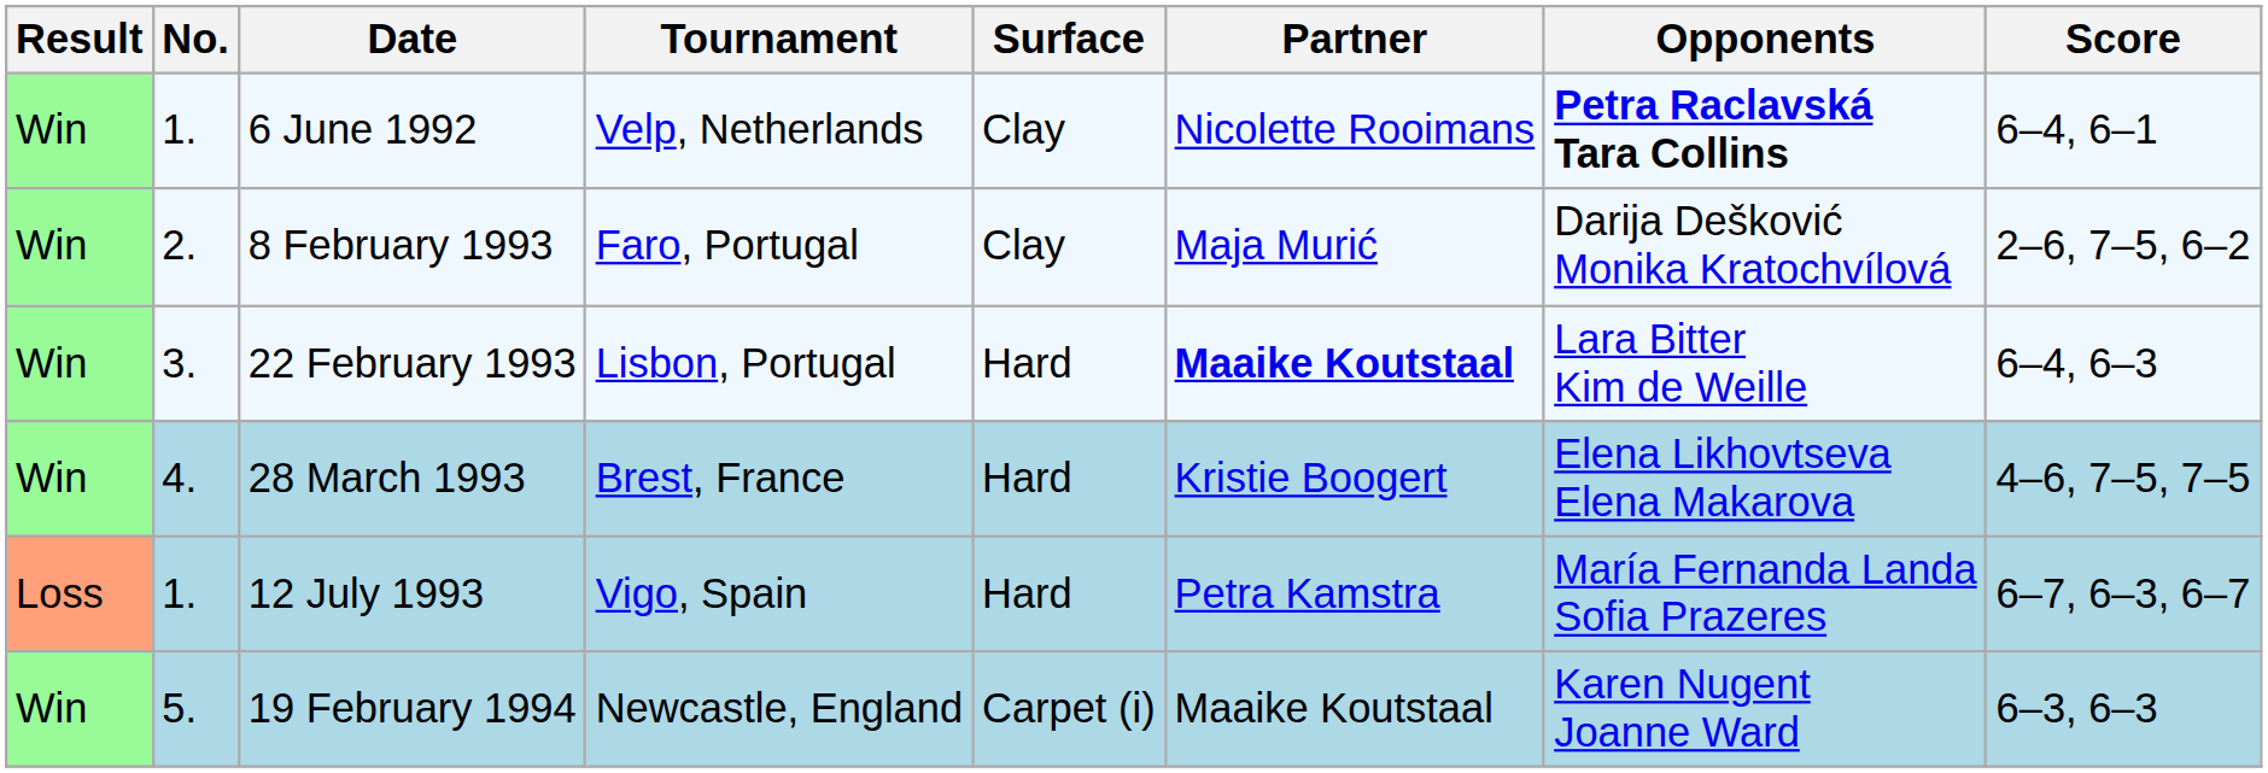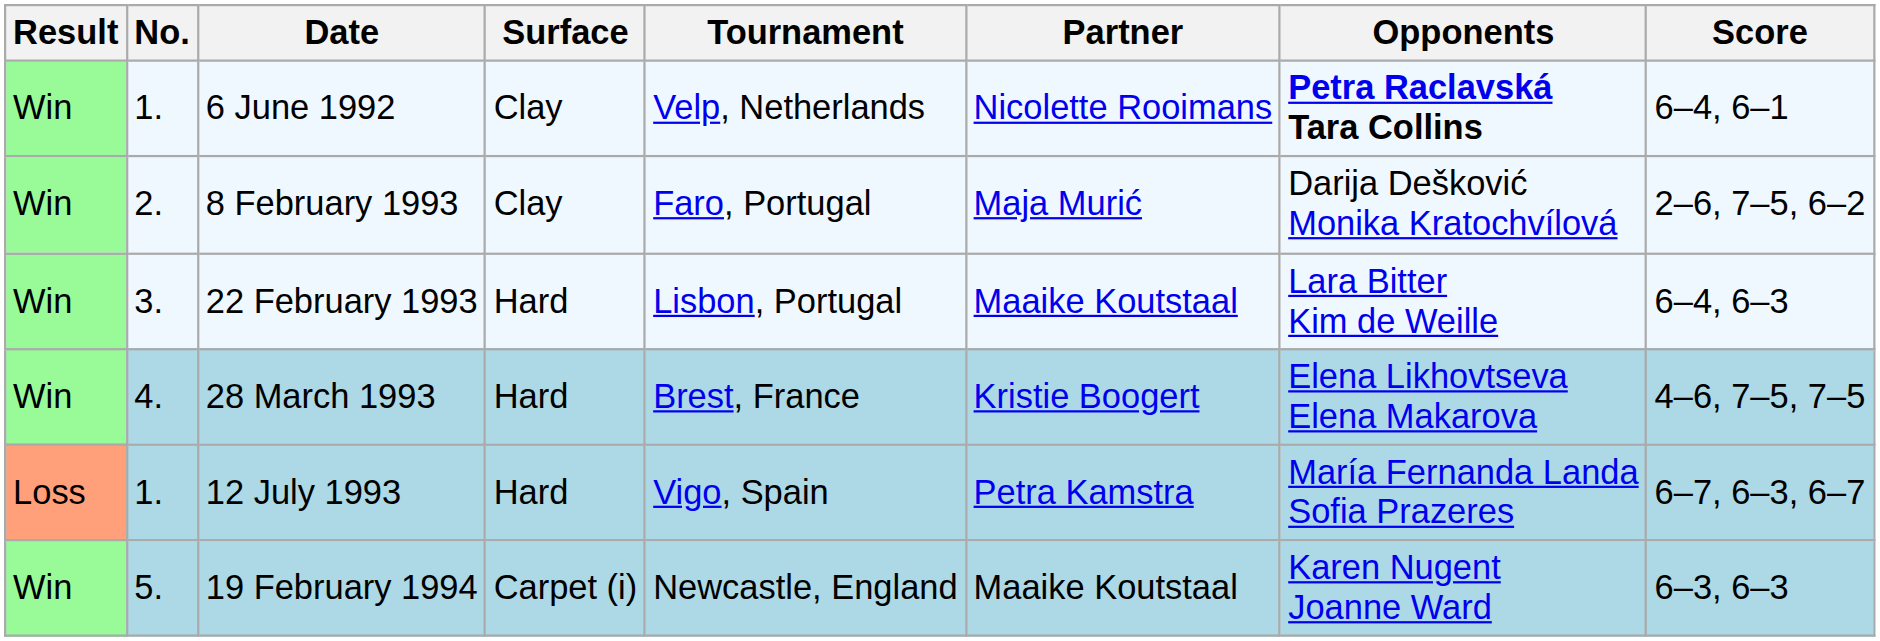columns swapped: Tournament <-> Surface
22 February 1993 | Partner: bold -> normal
